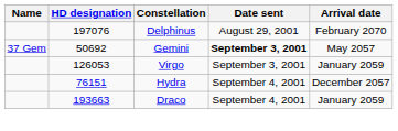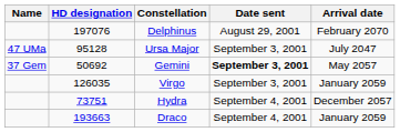+ row: 47 UMa | 95128 | Ursa Major | September 3, 2001 | July 2047
Virgo | HD designation: 126053 -> 126035
Hydra | HD designation: 76151 -> 73751
